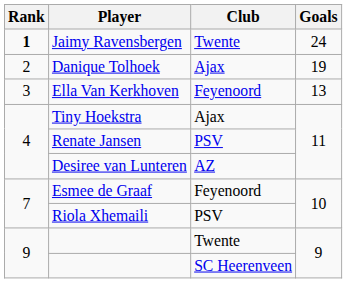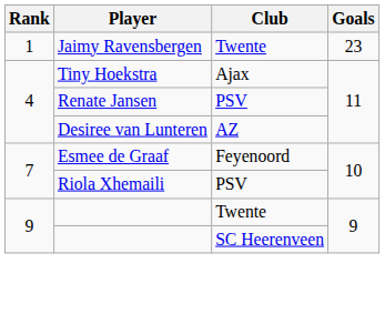Jaimy Ravensbergen | Rank: bold -> normal
Jaimy Ravensbergen | Goals: 24 -> 23
- row: 2 | Danique Tolhoek | Ajax | 19
- row: 3 | Ella Van Kerkhoven | Feyenoord | 13
